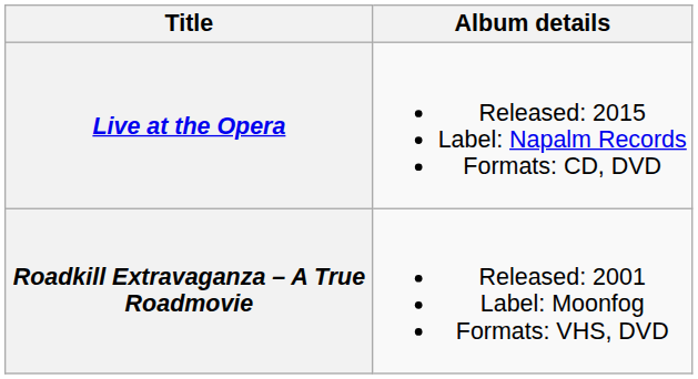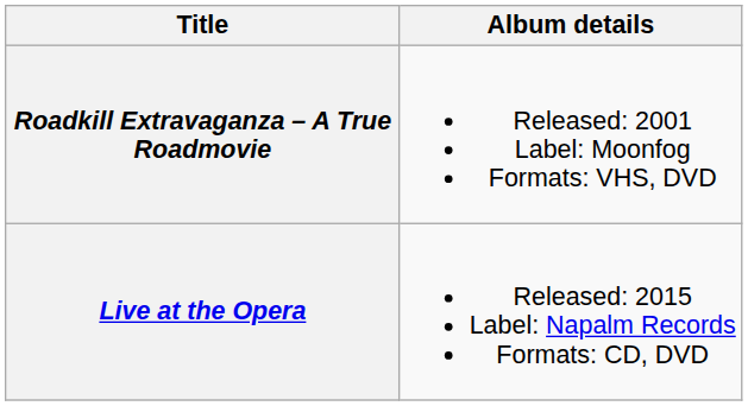rows swapped: Roadkill Extravaganza – A True Roadmovie <-> Live at the Opera
